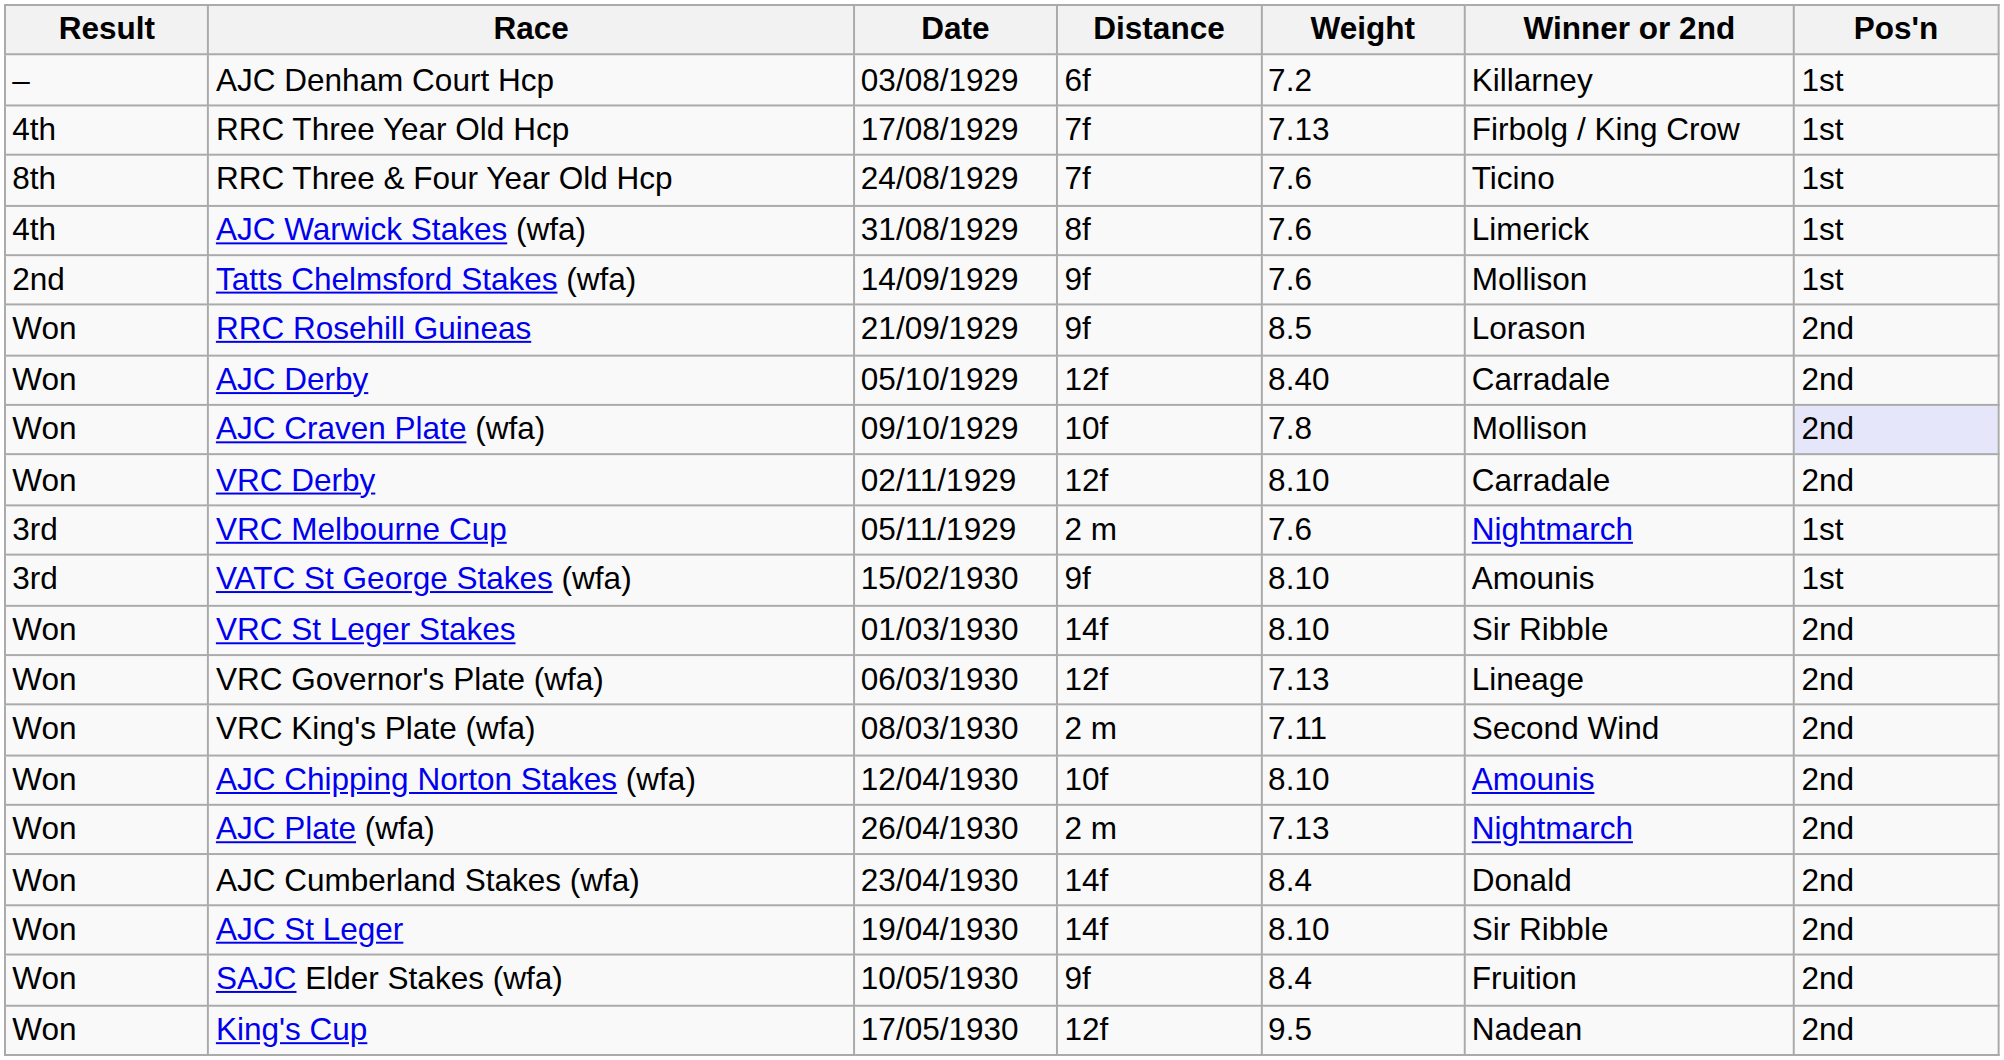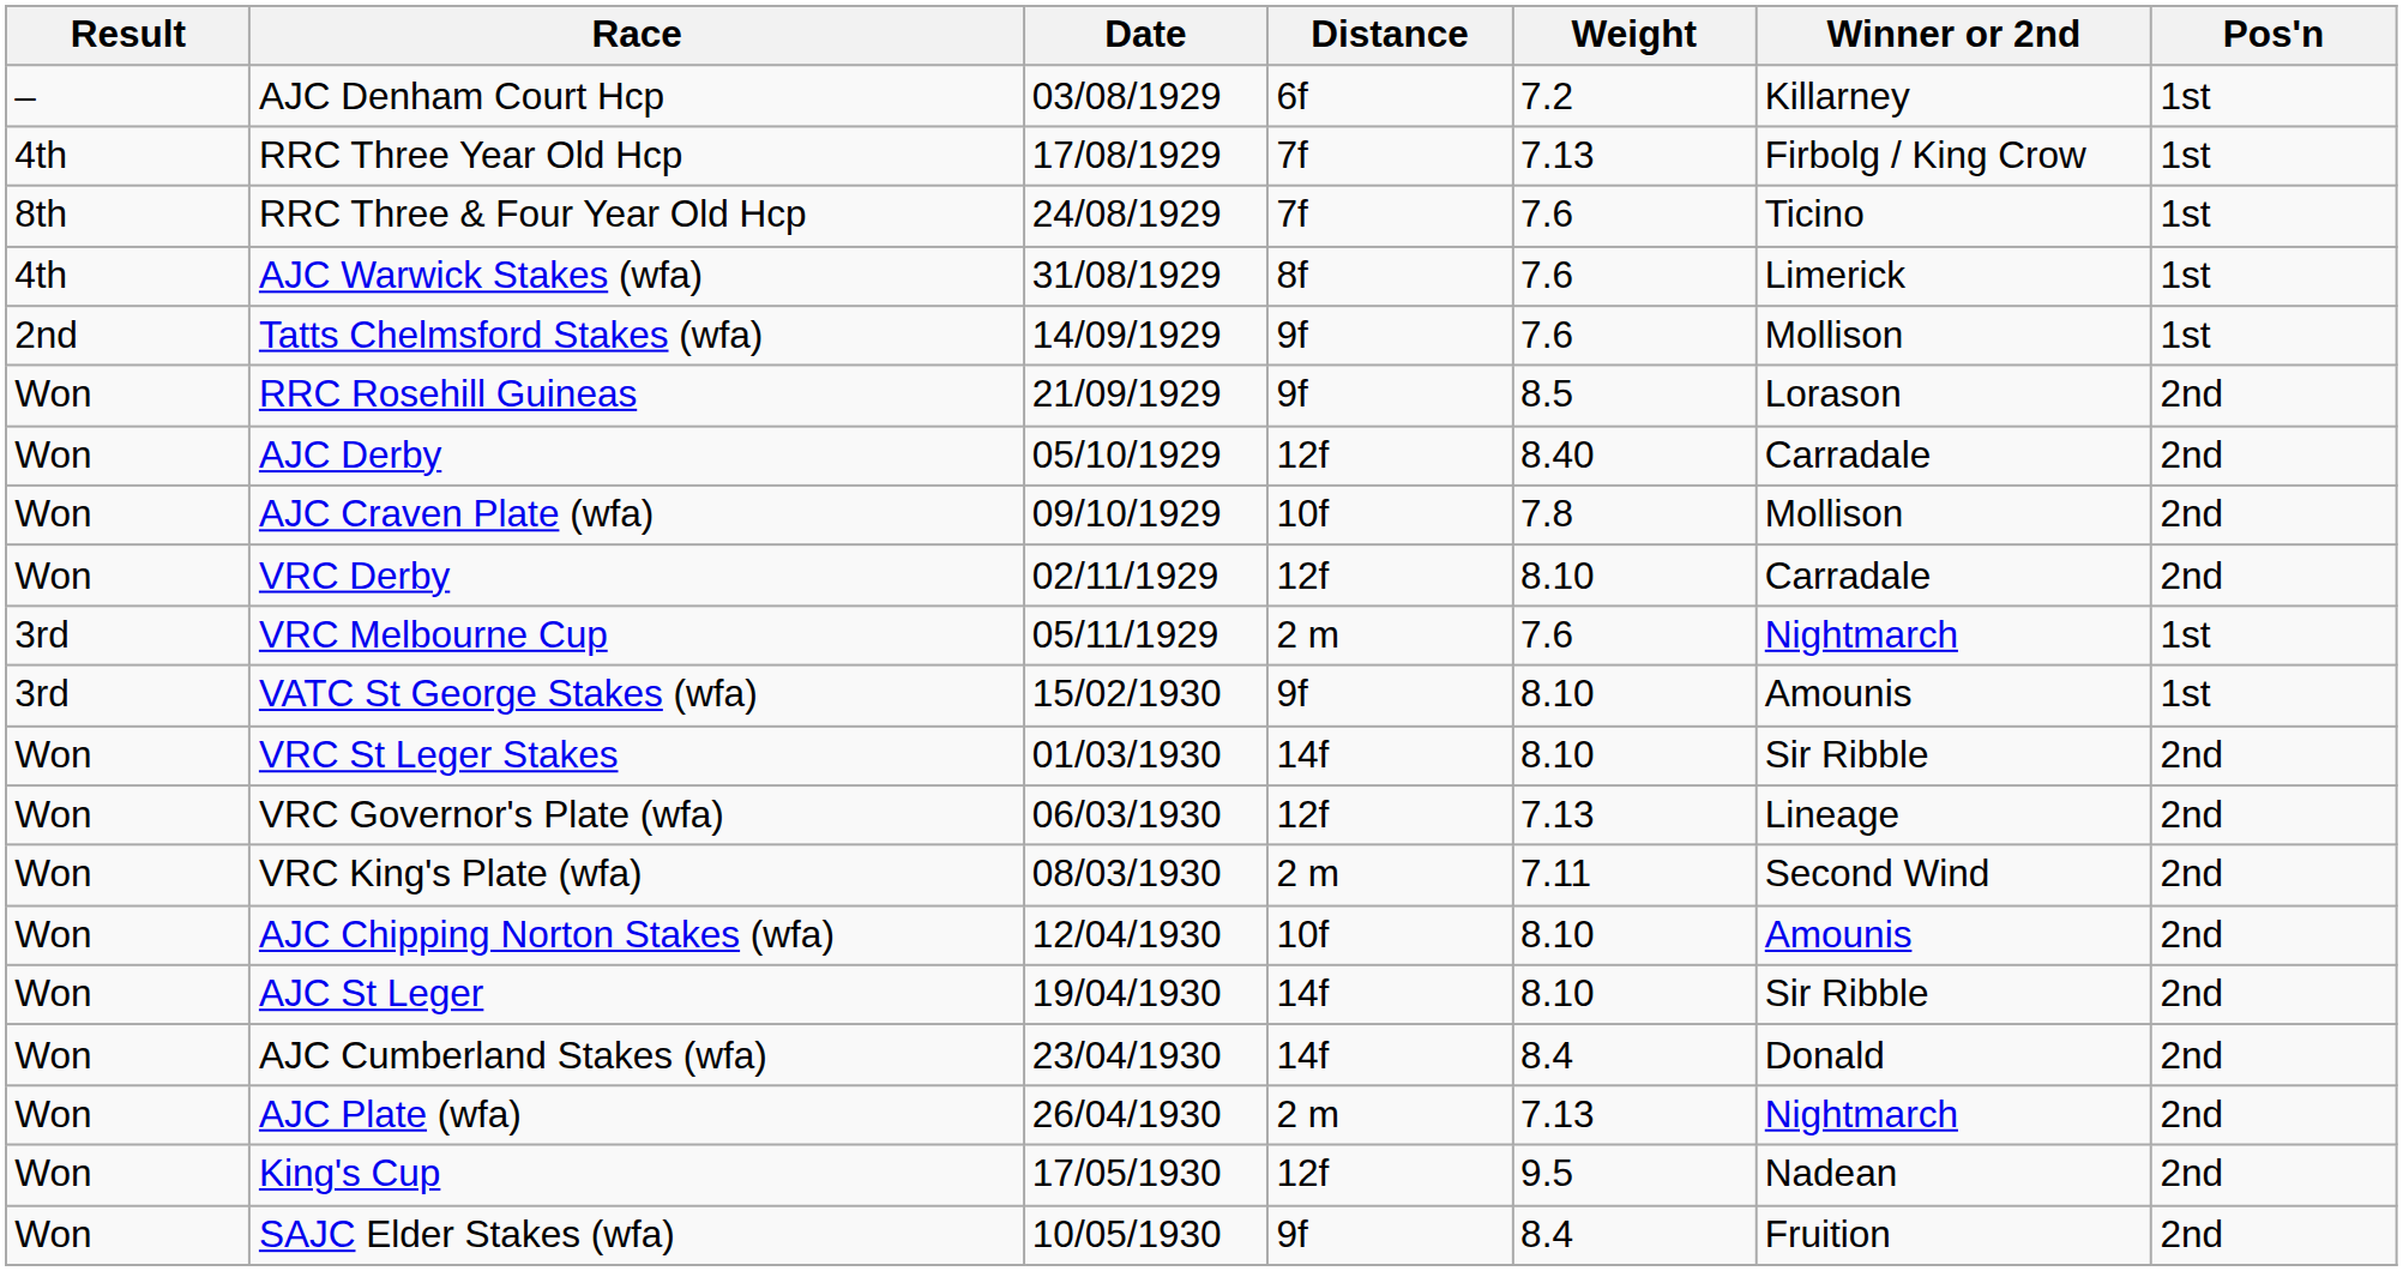AJC Craven Plate (wfa) | Pos'n: lavender background -> no background
rows swapped: AJC St Leger <-> AJC Plate (wfa)
rows swapped: SAJC Elder Stakes (wfa) <-> King's Cup
